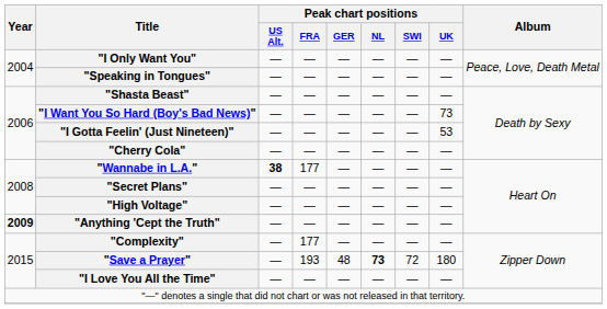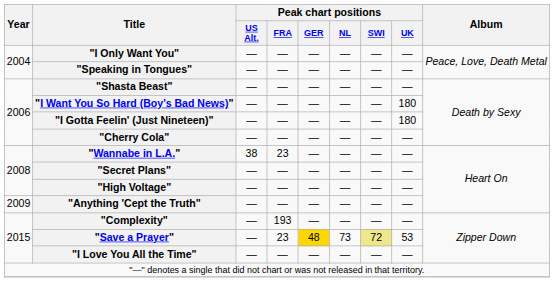"I Want You So Hard (Boy's Bad News)" | Peak chart positions / UK: 73 -> 180
"I Gotta Feelin' (Just Nineteen)" | Peak chart positions / UK: 53 -> 180
"Wannabe in L.A." | Peak chart positions / US Alt.: bold -> normal
"Wannabe in L.A." | Peak chart positions / FRA: 177 -> 23
"Anything 'Cept the Truth" | Year: bold -> normal
"Complexity" | Peak chart positions / FRA: 177 -> 193
"Save a Prayer" | Peak chart positions / FRA: 193 -> 23
"Save a Prayer" | Peak chart positions / GER: no background -> gold background
"Save a Prayer" | Peak chart positions / NL: bold -> normal
"Save a Prayer" | Peak chart positions / SWI: no background -> khaki background
"Save a Prayer" | Peak chart positions / UK: 180 -> 53
